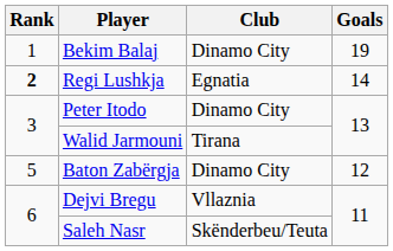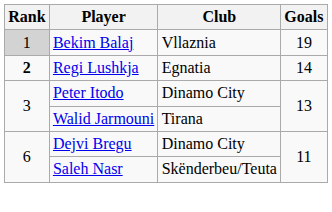Bekim Balaj | Rank: no background -> lightgrey background
Bekim Balaj | Club: Dinamo City -> Vllaznia
- row: 5 | Baton Zabërgja | Dinamo City | 12
Dejvi Bregu | Club: Vllaznia -> Dinamo City
